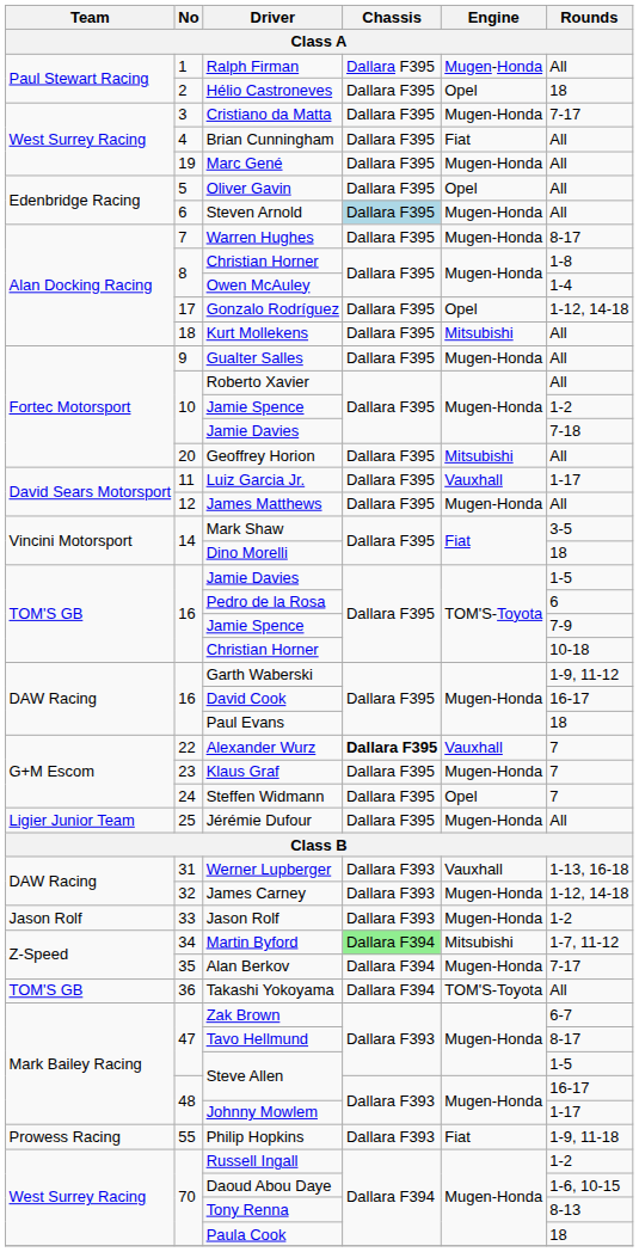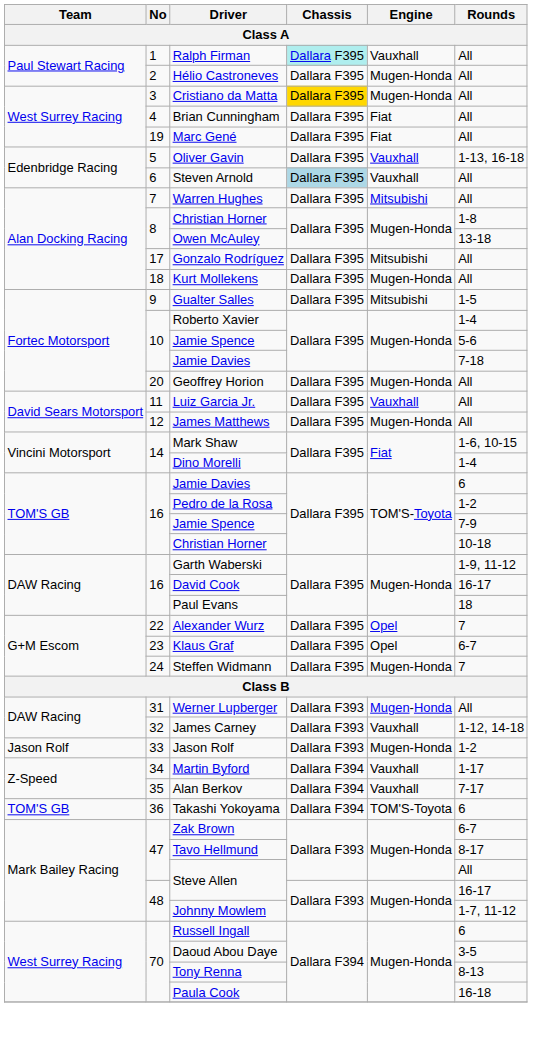Ralph Firman | Chassis: no background -> paleturquoise background
Ralph Firman | Engine: Mugen-Honda -> Vauxhall
Hélio Castroneves | Engine: Opel -> Mugen-Honda
Hélio Castroneves | Rounds: 18 -> All
Cristiano da Matta | Chassis: no background -> gold background
Cristiano da Matta | Rounds: 7-17 -> All
Marc Gené | Engine: Mugen-Honda -> Fiat
Oliver Gavin | Engine: Opel -> Vauxhall
Oliver Gavin | Rounds: All -> 1-13, 16-18
Steven Arnold | Engine: Mugen-Honda -> Vauxhall
Warren Hughes | Engine: Mugen-Honda -> Mitsubishi
Warren Hughes | Rounds: 8-17 -> All
Owen McAuley | Rounds: 1-4 -> 13-18
Gonzalo Rodríguez | Engine: Opel -> Mitsubishi
Gonzalo Rodríguez | Rounds: 1-12, 14-18 -> All
Kurt Mollekens | Engine: Mitsubishi -> Mugen-Honda
Gualter Salles | Engine: Mugen-Honda -> Mitsubishi
Gualter Salles | Rounds: All -> 1-5
Roberto Xavier | Rounds: All -> 1-4
10 / Jamie Spence | Rounds: 1-2 -> 5-6
Geoffrey Horion | Engine: Mitsubishi -> Mugen-Honda
Luiz Garcia Jr. | Rounds: 1-17 -> All
Mark Shaw | Rounds: 3-5 -> 1-6, 10-15
Dino Morelli | Rounds: 18 -> 1-4
16 / Jamie Davies | Rounds: 1-5 -> 6
Pedro de la Rosa | Rounds: 6 -> 1-2
Alexander Wurz | Chassis: bold -> normal
Alexander Wurz | Engine: Vauxhall -> Opel
Klaus Graf | Engine: Mugen-Honda -> Opel
Klaus Graf | Rounds: 7 -> 6-7
Steffen Widmann | Engine: Opel -> Mugen-Honda
- row: Ligier Junior Team | 25 | Jérémie Dufour | Dallara F395 | Mugen-Honda | All
Werner Lupberger | Engine: Vauxhall -> Mugen-Honda
Werner Lupberger | Rounds: 1-13, 16-18 -> All
James Carney | Engine: Mugen-Honda -> Vauxhall
Martin Byford | Chassis: lightgreen background -> no background
Martin Byford | Engine: Mitsubishi -> Vauxhall
Martin Byford | Rounds: 1-7, 11-12 -> 1-17
Alan Berkov | Engine: Mugen-Honda -> Vauxhall
Takashi Yokoyama | Rounds: All -> 6
47 / Steve Allen | Rounds: 1-5 -> All
Johnny Mowlem | Rounds: 1-17 -> 1-7, 11-12
- row: Prowess Racing | 55 | Philip Hopkins | Dallara F393 | Fiat | 1-9, 11-18
Russell Ingall | Rounds: 1-2 -> 6
Daoud Abou Daye | Rounds: 1-6, 10-15 -> 3-5
Paula Cook | Rounds: 18 -> 16-18
